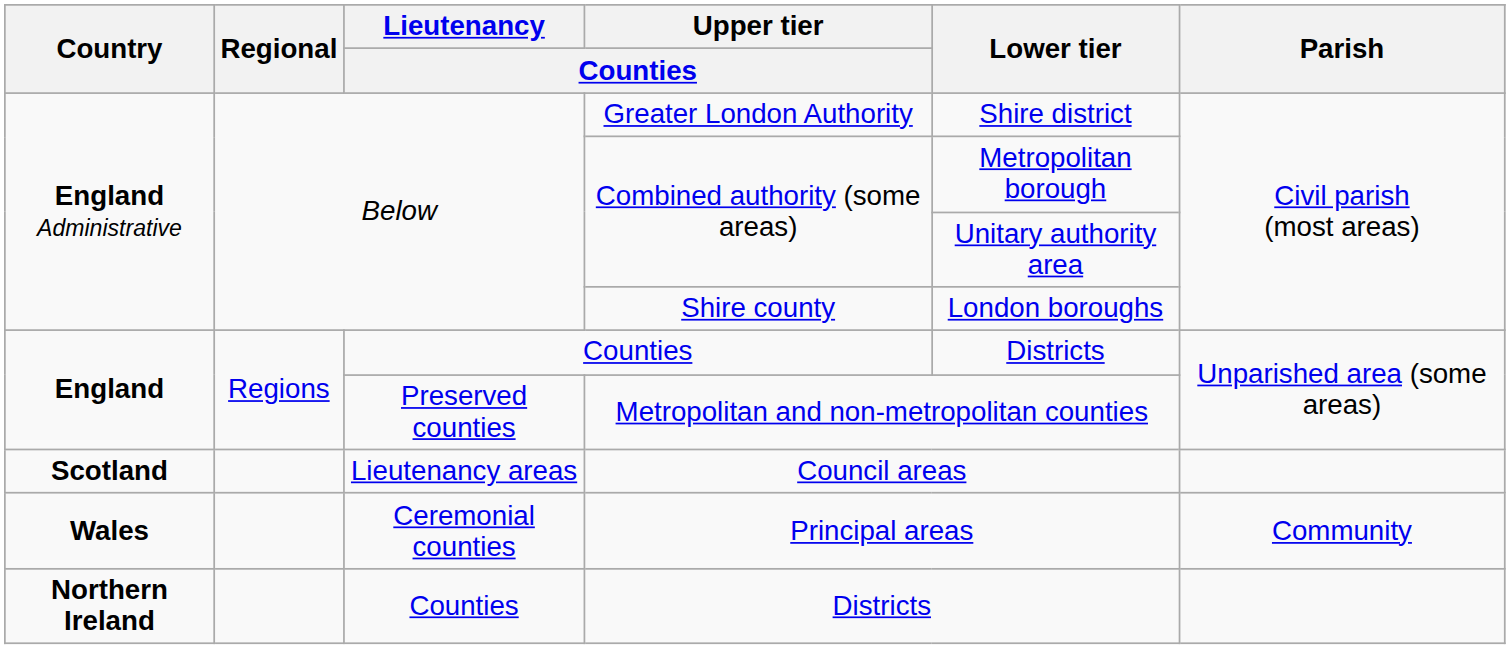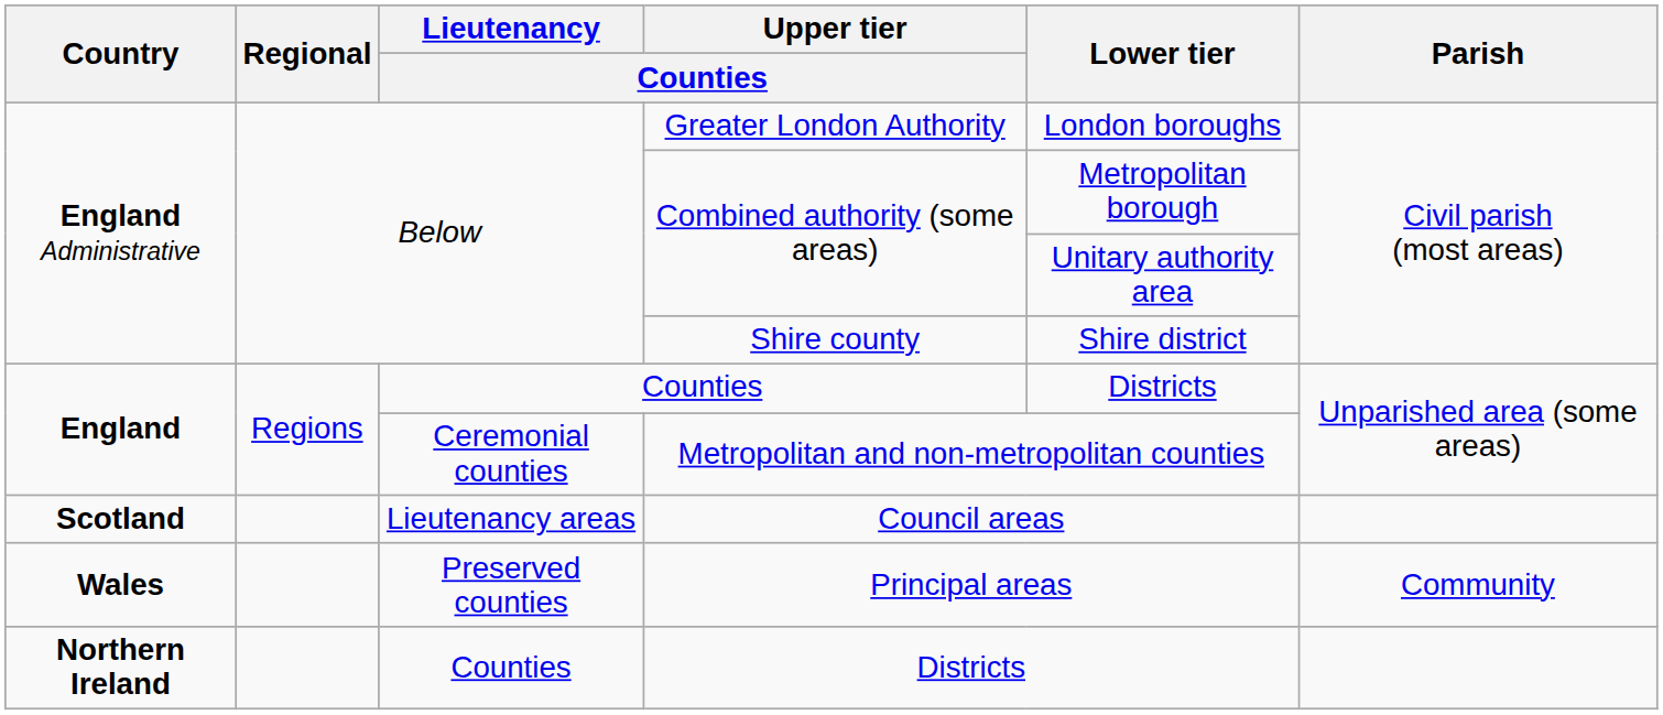Greater London Authority | Lower tier: Shire district -> London boroughs
Shire county | Lower tier: London boroughs -> Shire district
Metropolitan and non-metropolitan counties | Lieutenancy / Counties: Preserved counties -> Ceremonial counties
Principal areas | Lieutenancy / Counties: Ceremonial counties -> Preserved counties
